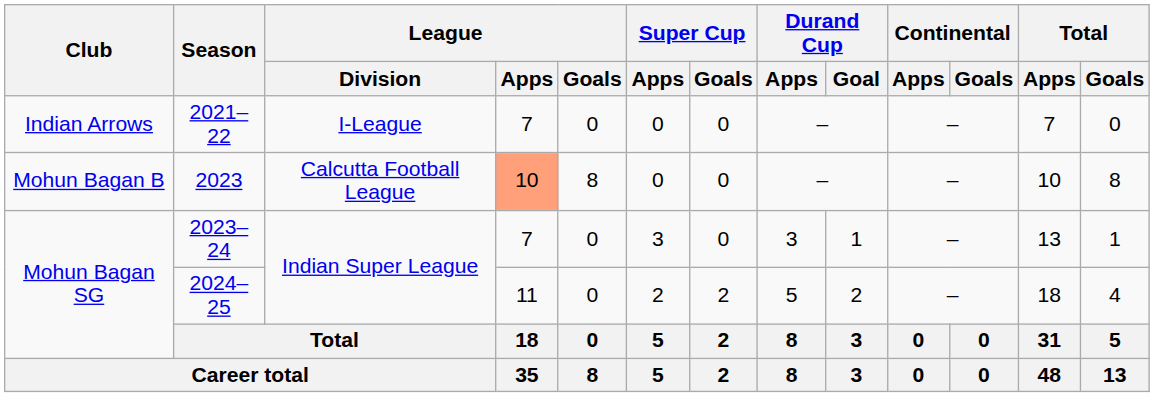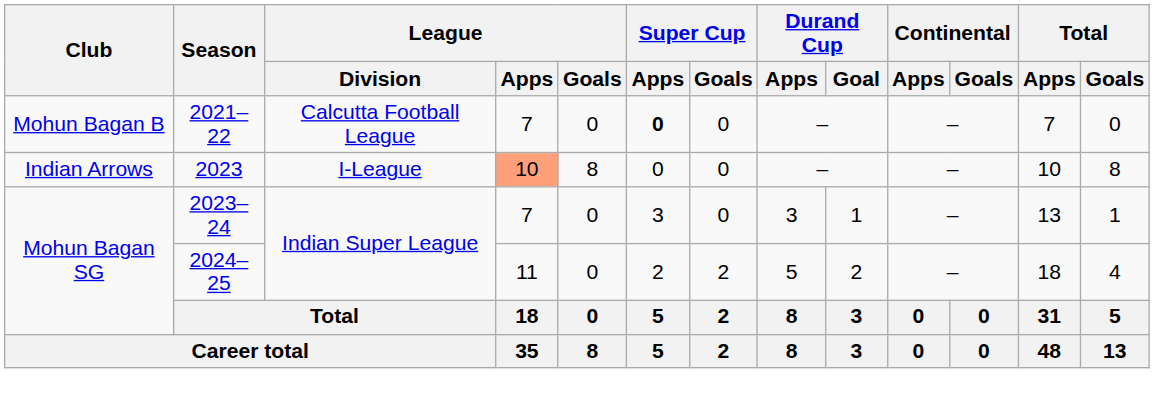2021–22 | Club: Indian Arrows -> Mohun Bagan B
2021–22 | League / Division: I-League -> Calcutta Football League
2021–22 | Super Cup / Apps: normal -> bold
2023 | Club: Mohun Bagan B -> Indian Arrows
2023 | League / Division: Calcutta Football League -> I-League
